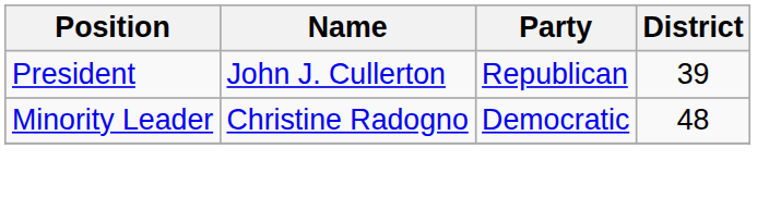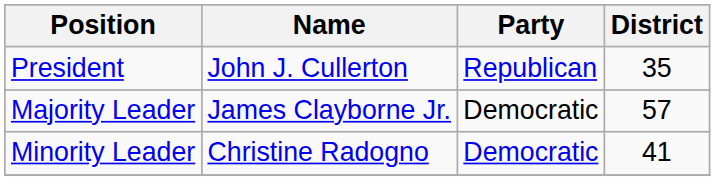President | District: 39 -> 35
+ row: Majority Leader | James Clayborne Jr. | Democratic | 57
Minority Leader | District: 48 -> 41
